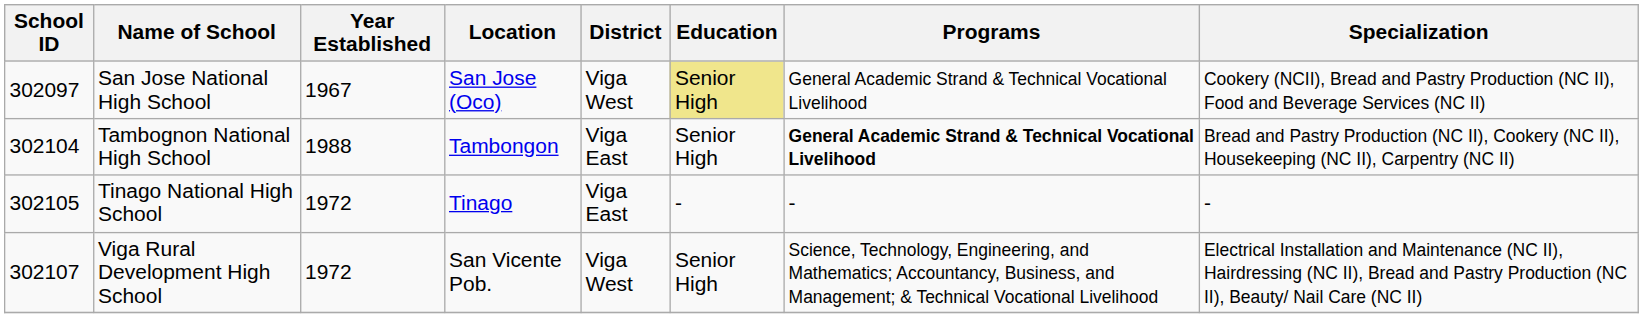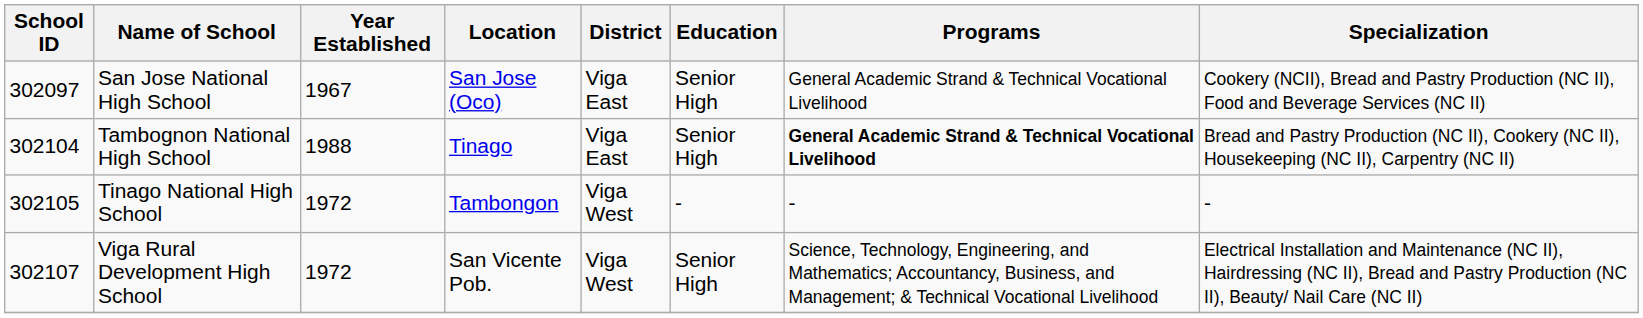San Jose National High School | District: Viga West -> Viga East
San Jose National High School | Education: khaki background -> no background
Tambognon National High School | Location: Tambongon -> Tinago
Tinago National High School | Location: Tinago -> Tambongon
Tinago National High School | District: Viga East -> Viga West
